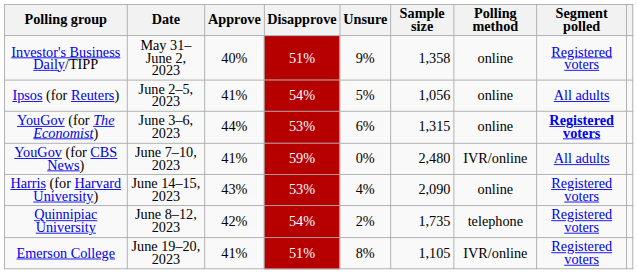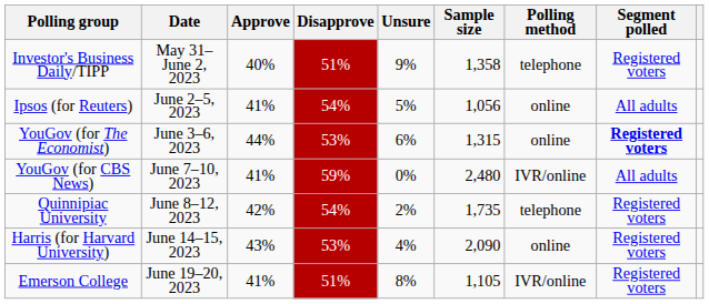Investor's Business Daily/TIPP | Polling method: online -> telephone
rows swapped: Quinnipiac University <-> Harris (for Harvard University)
